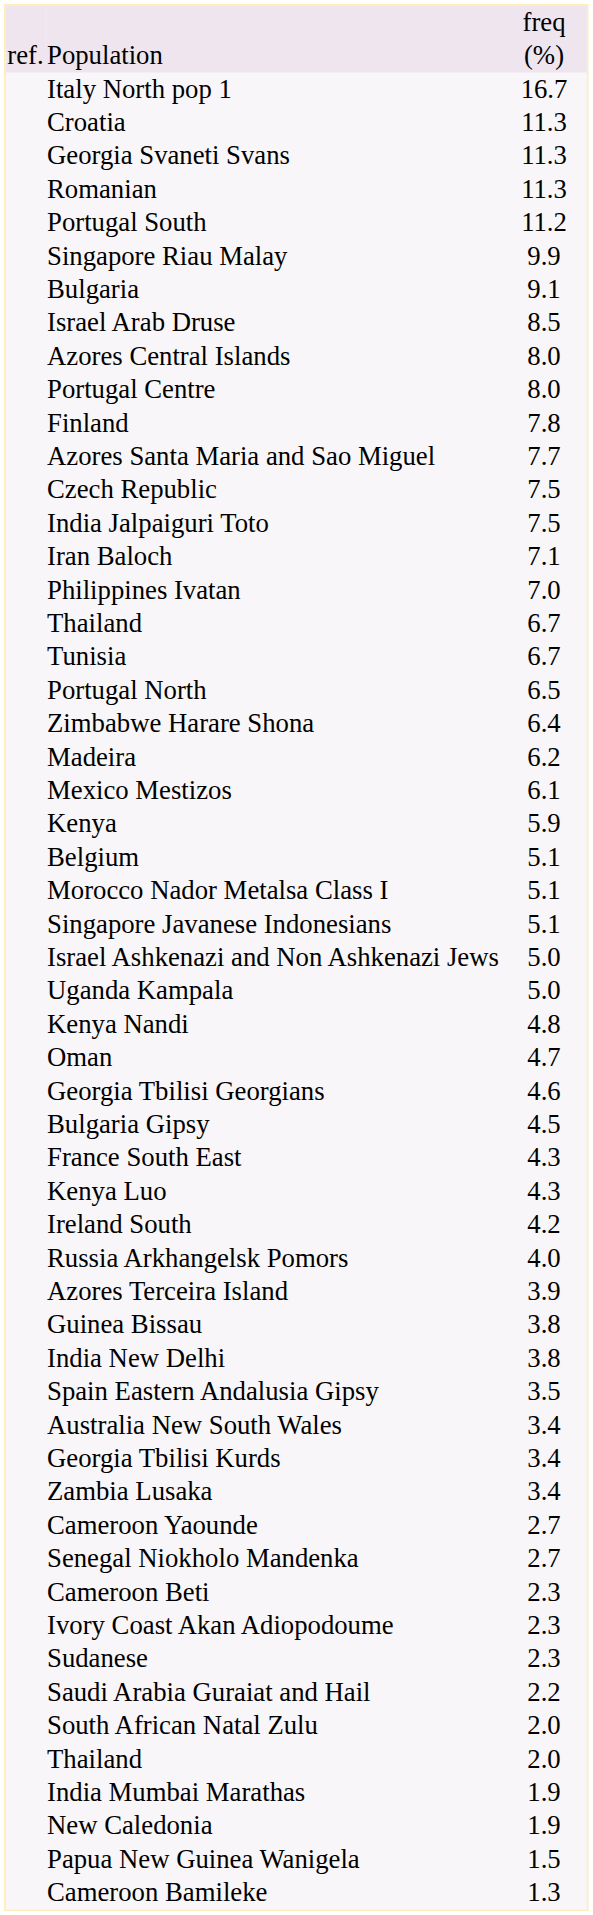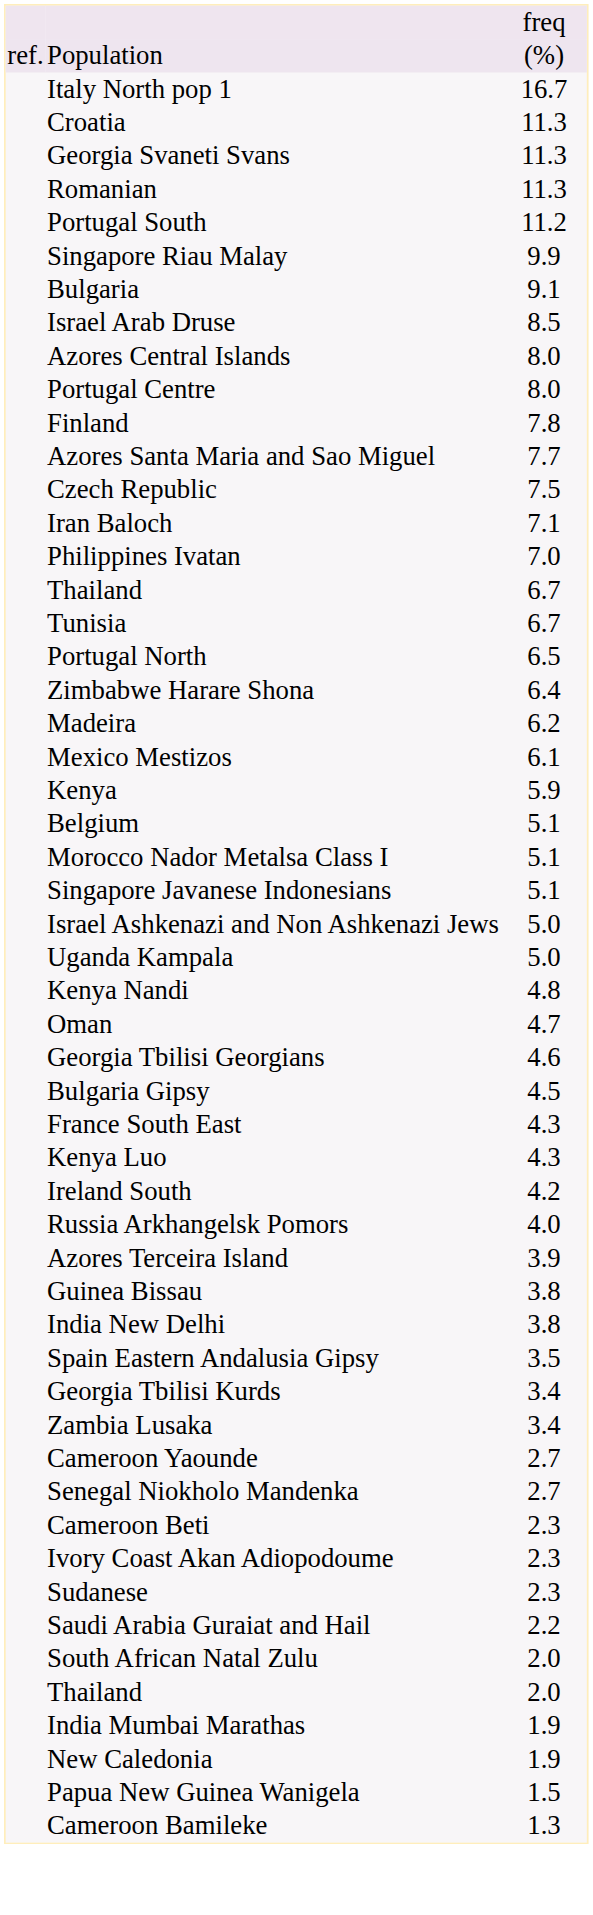- row: India Jalpaiguri Toto | 7.5
- row: Australia New South Wales | 3.4
